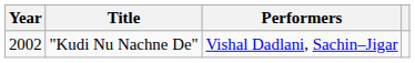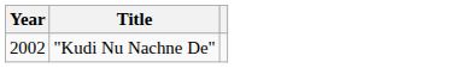- column: Performers | Vishal Dadlani, Sachin–Jigar
